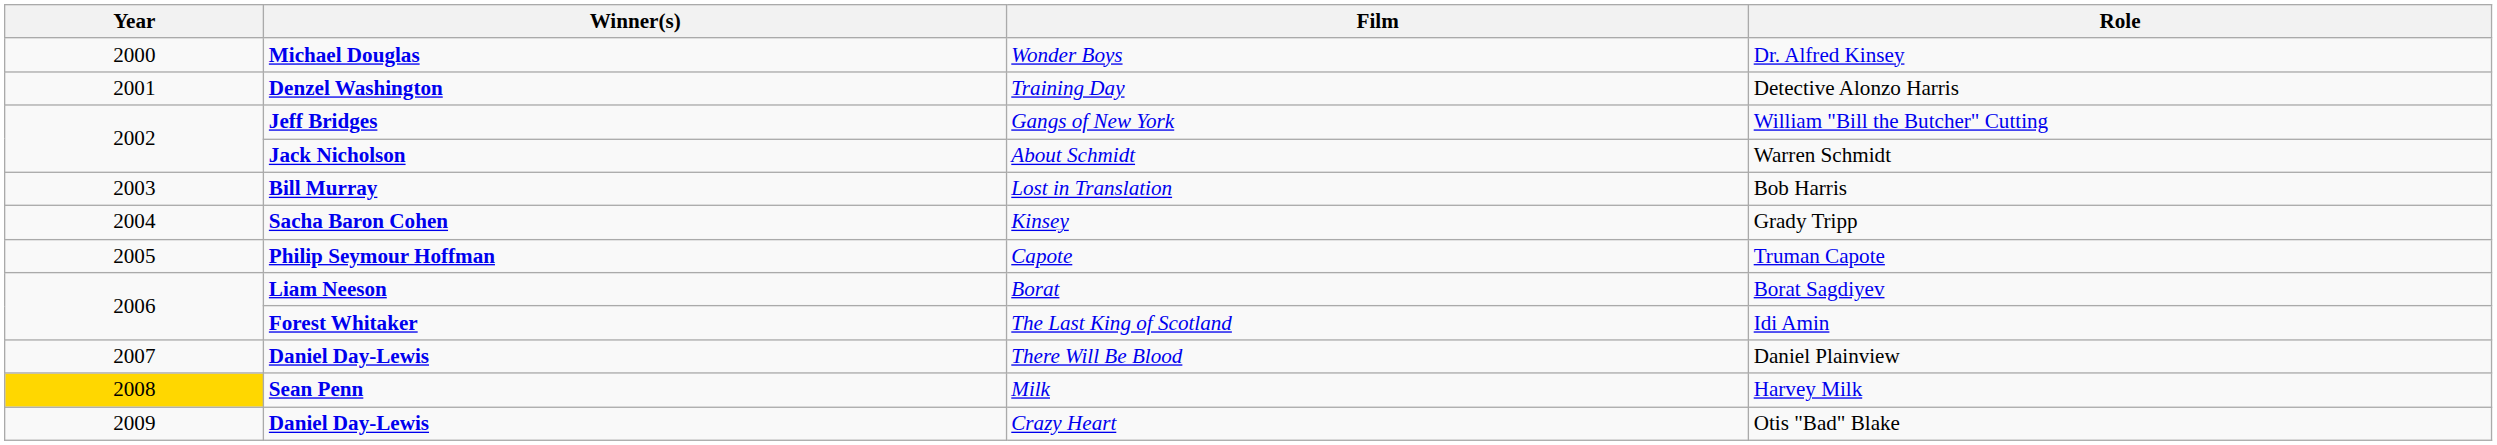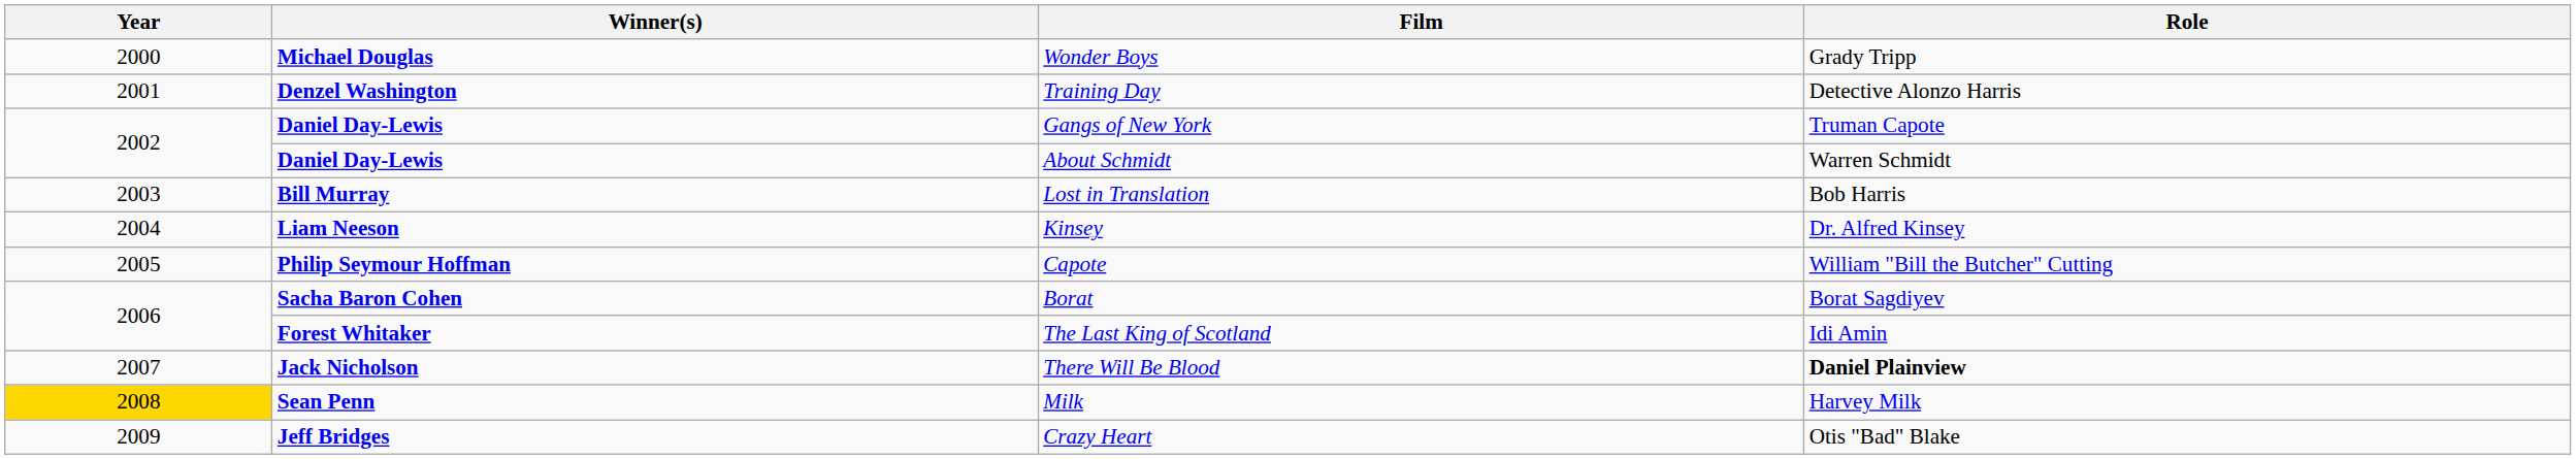Wonder Boys | Role: Dr. Alfred Kinsey -> Grady Tripp
Gangs of New York | Winner(s): Jeff Bridges -> Daniel Day-Lewis
Gangs of New York | Role: William "Bill the Butcher" Cutting -> Truman Capote
About Schmidt | Winner(s): Jack Nicholson -> Daniel Day-Lewis
Kinsey | Winner(s): Sacha Baron Cohen -> Liam Neeson
Kinsey | Role: Grady Tripp -> Dr. Alfred Kinsey
Capote | Role: Truman Capote -> William "Bill the Butcher" Cutting
Borat | Winner(s): Liam Neeson -> Sacha Baron Cohen
There Will Be Blood | Winner(s): Daniel Day-Lewis -> Jack Nicholson
There Will Be Blood | Role: normal -> bold
Crazy Heart | Winner(s): Daniel Day-Lewis -> Jeff Bridges
